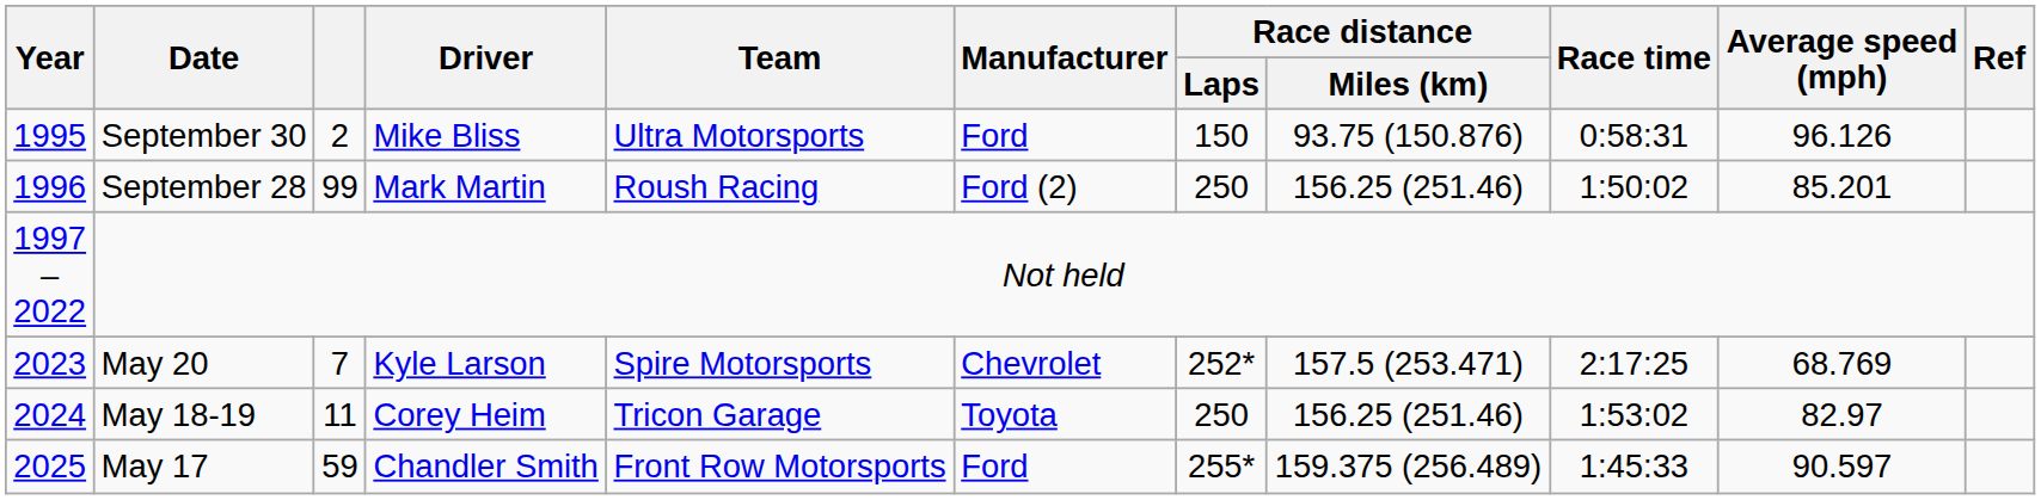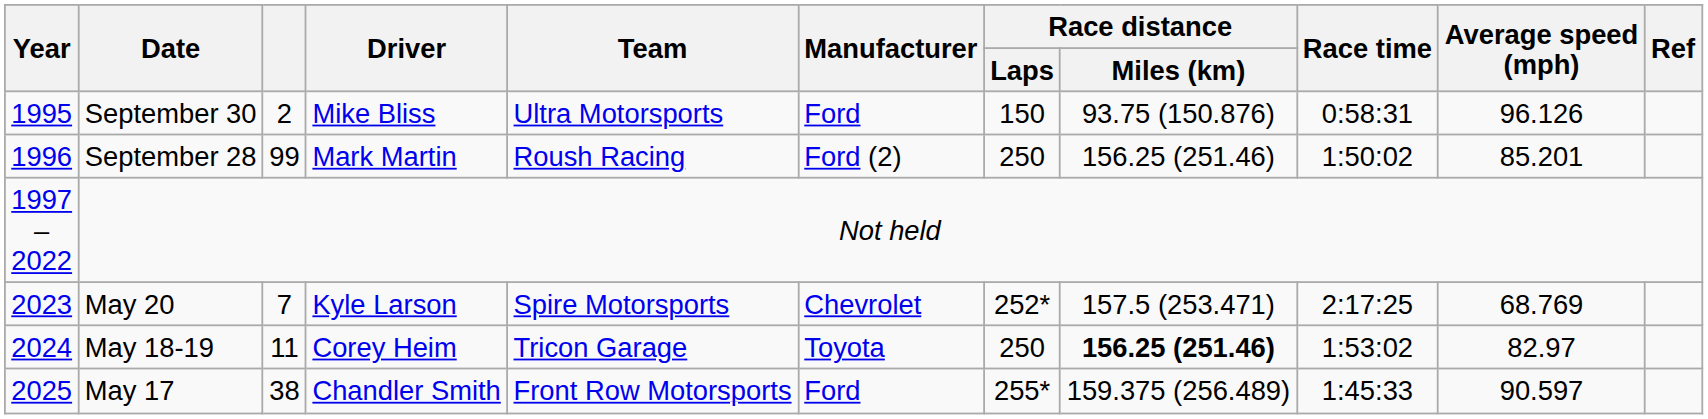May 18-19 | Race distance / Miles (km): normal -> bold
May 17 | column 3: 59 -> 38
